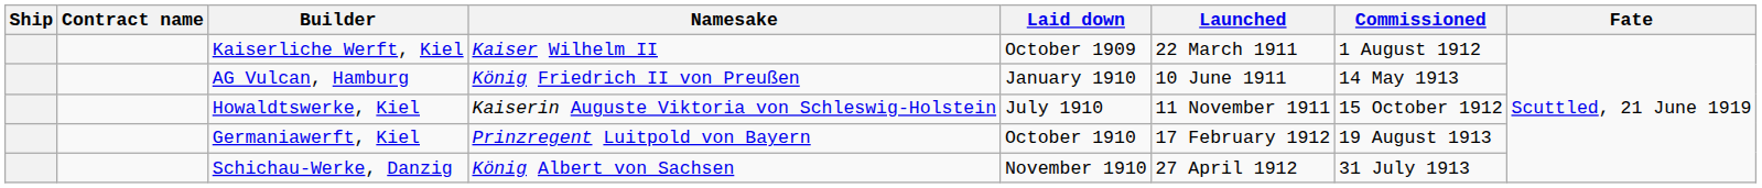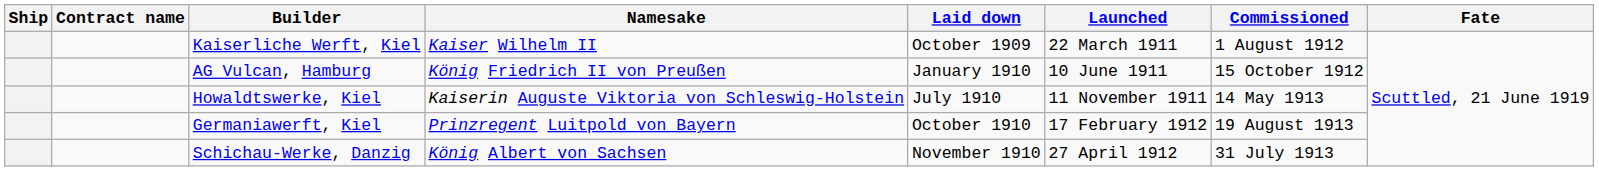AG Vulcan, Hamburg | Commissioned: 14 May 1913 -> 15 October 1912
Howaldtswerke, Kiel | Commissioned: 15 October 1912 -> 14 May 1913
